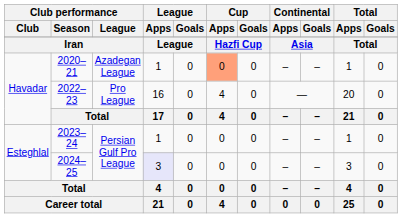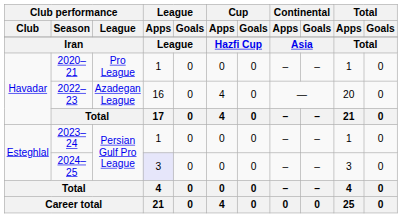2020–21 | Club performance / League: Azadegan League -> Pro League
2020–21 | Cup / Apps: lightsalmon background -> no background
2022–23 | Club performance / League: Pro League -> Azadegan League
